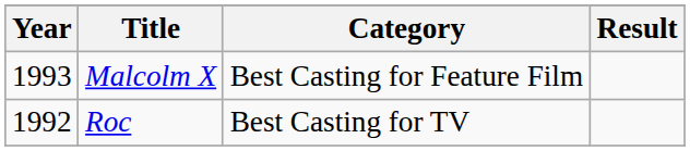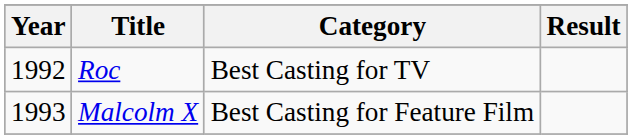rows swapped: Roc <-> Malcolm X
